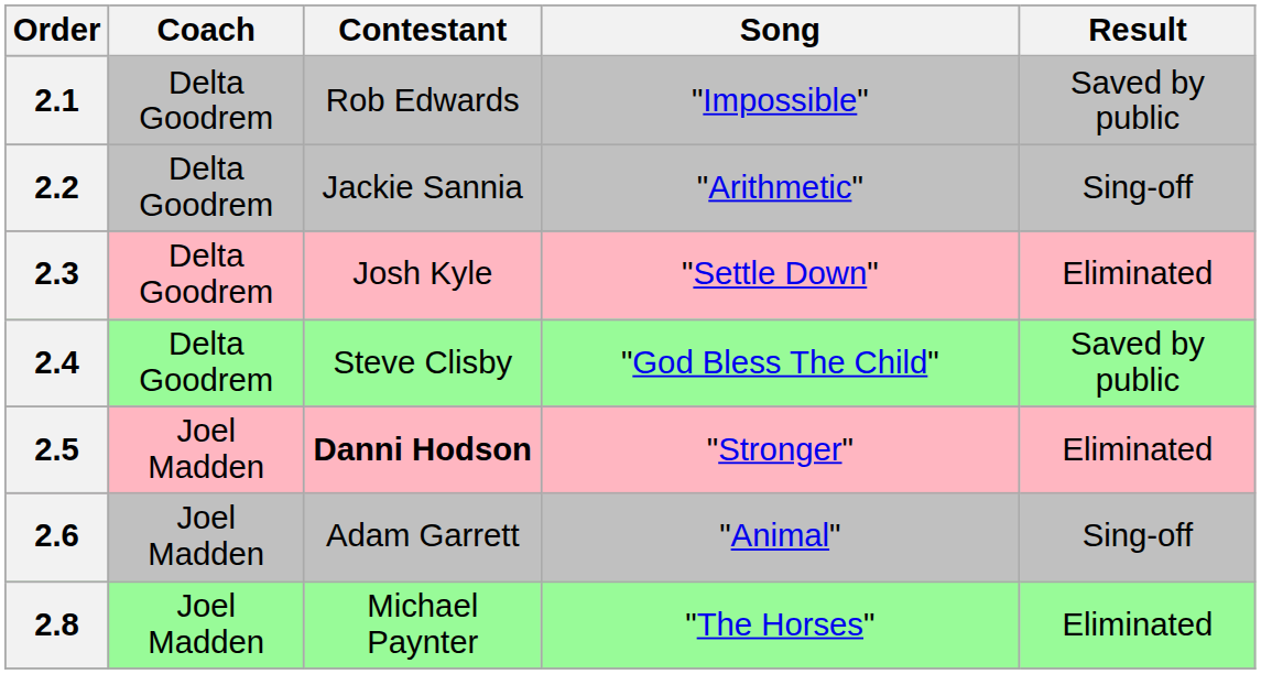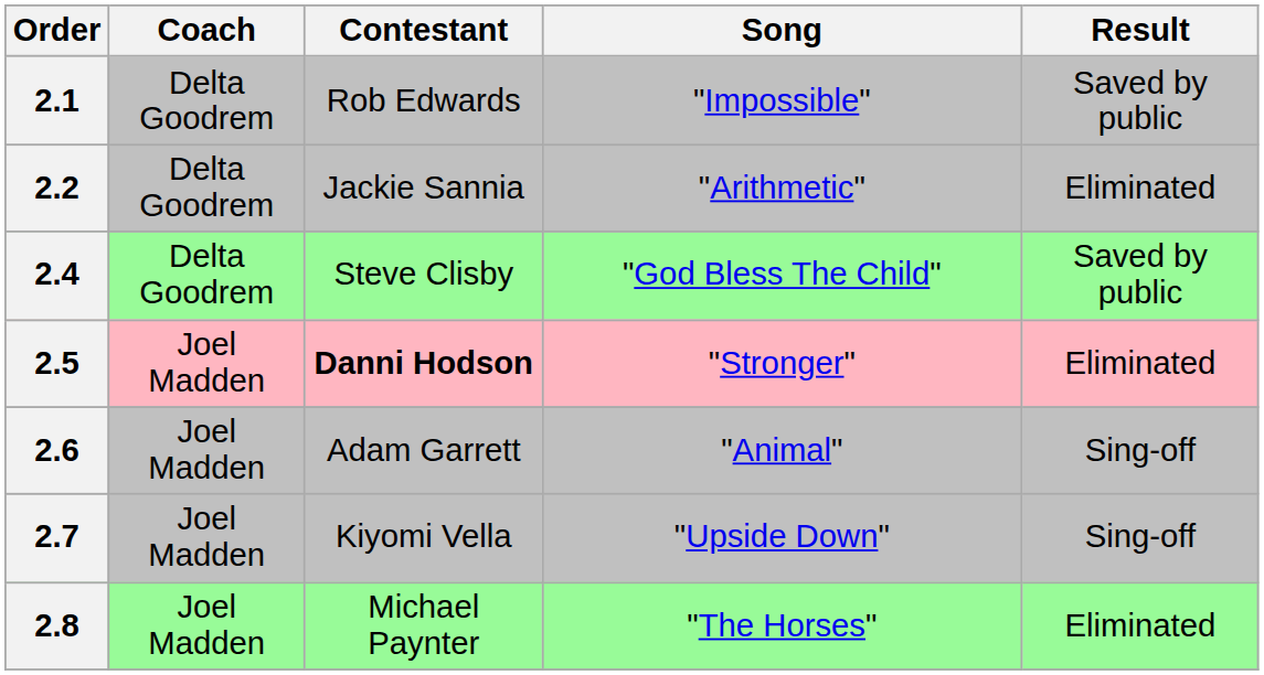2.2 | Result: Sing-off -> Eliminated
- row: 2.3 | Delta Goodrem | Josh Kyle | "Settle Down" | Eliminated
+ row: 2.7 | Joel Madden | Kiyomi Vella | "Upside Down" | Sing-off
